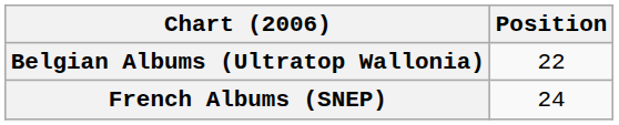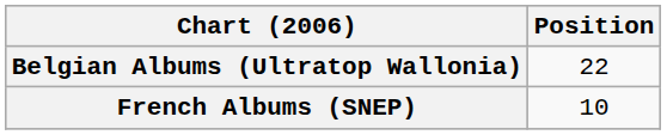French Albums (SNEP) | Position: 24 -> 10
